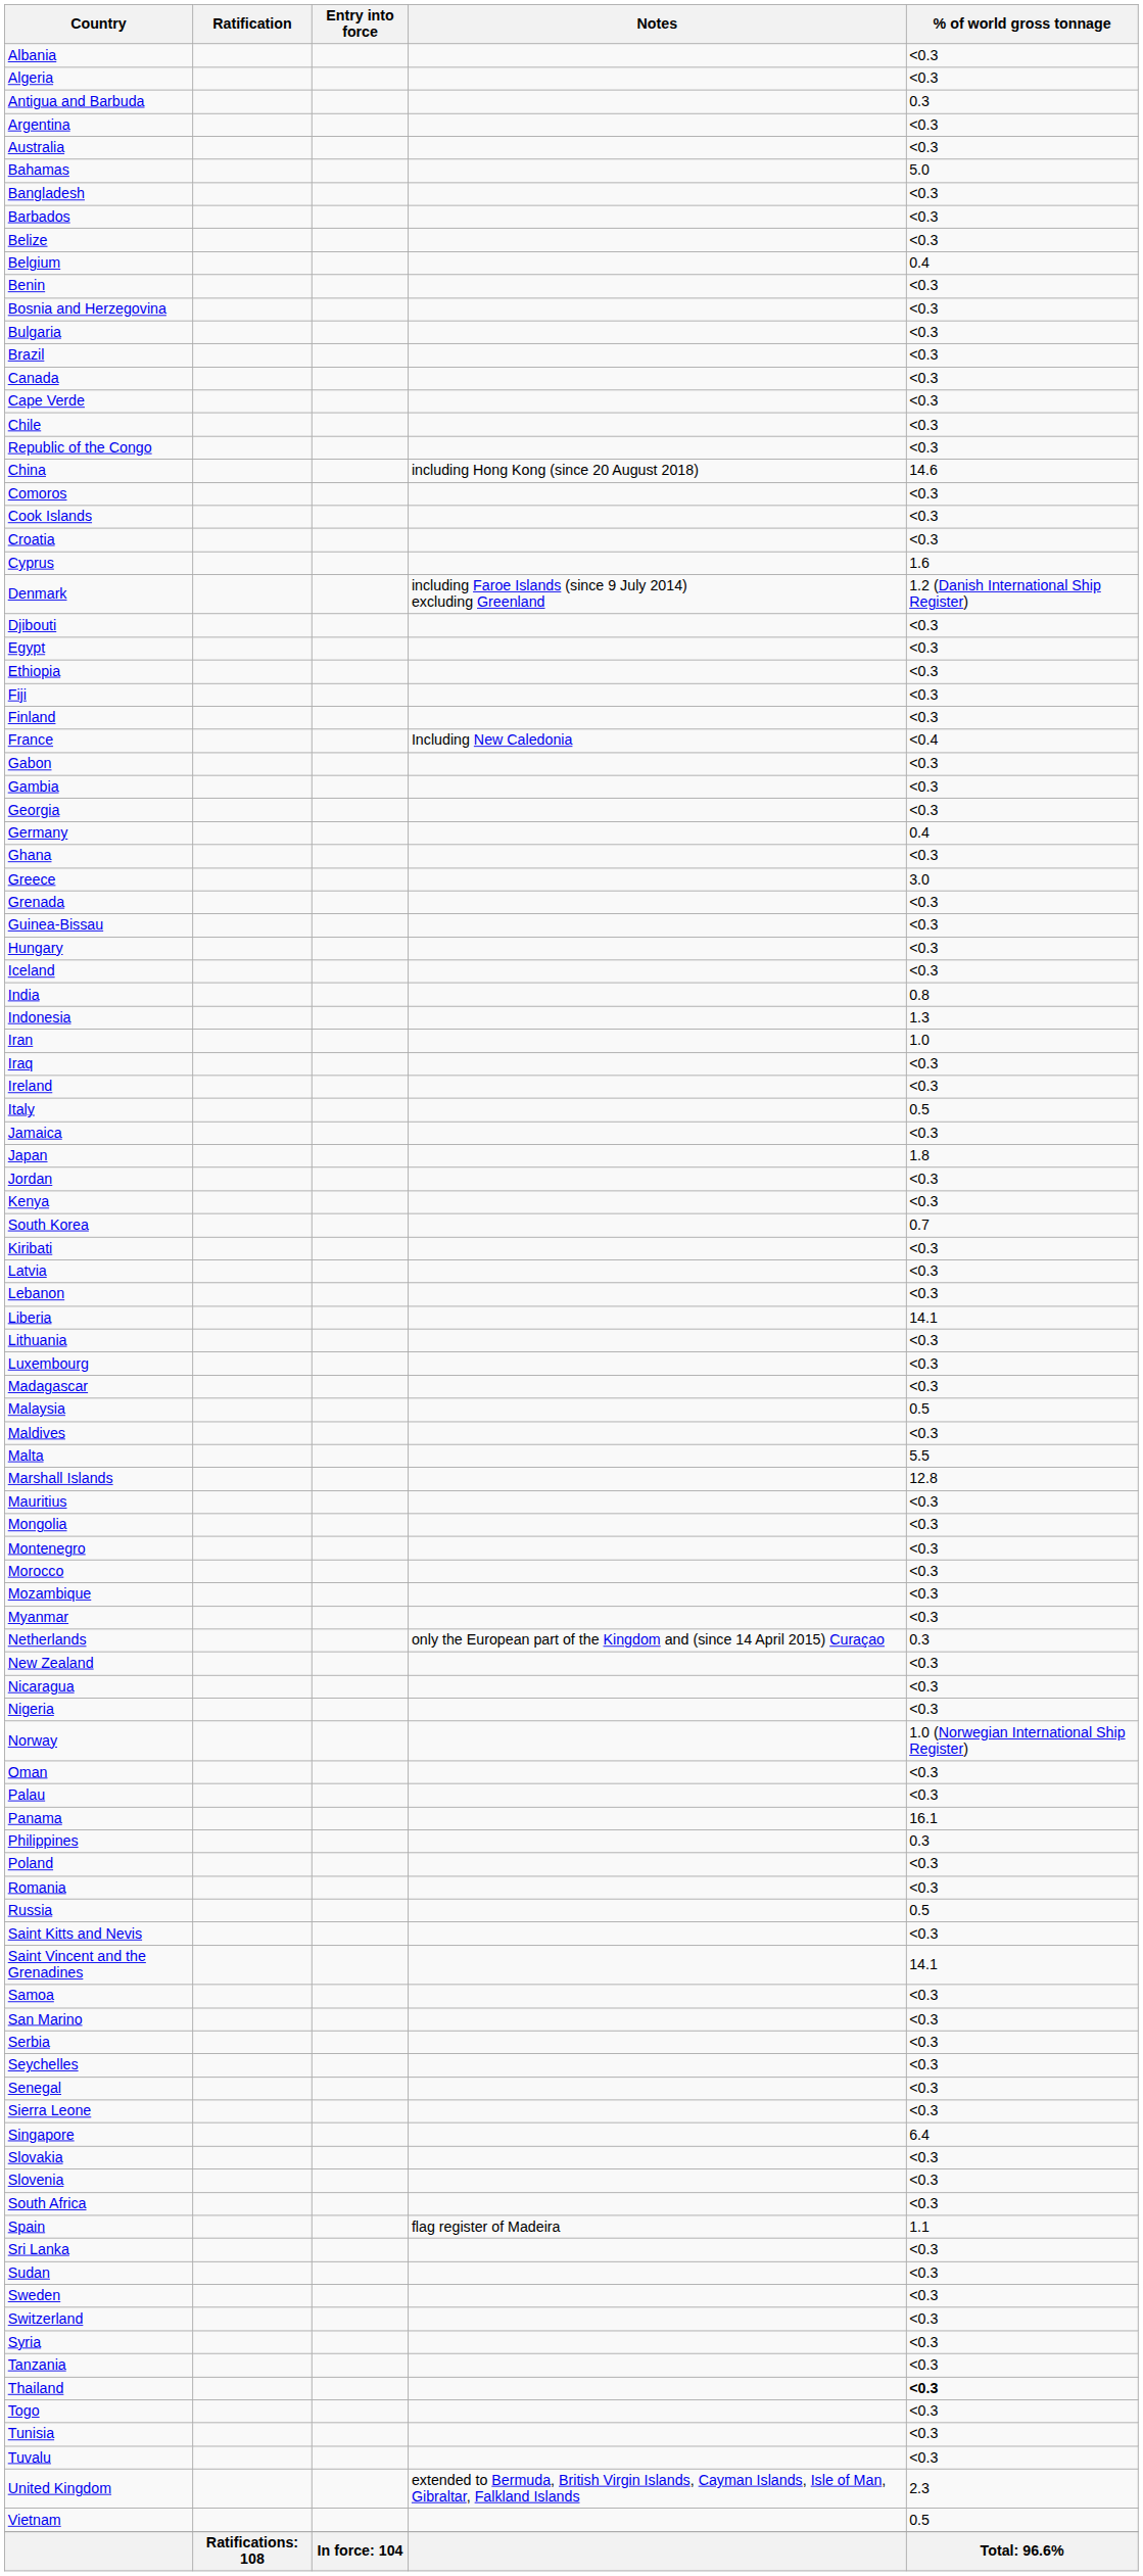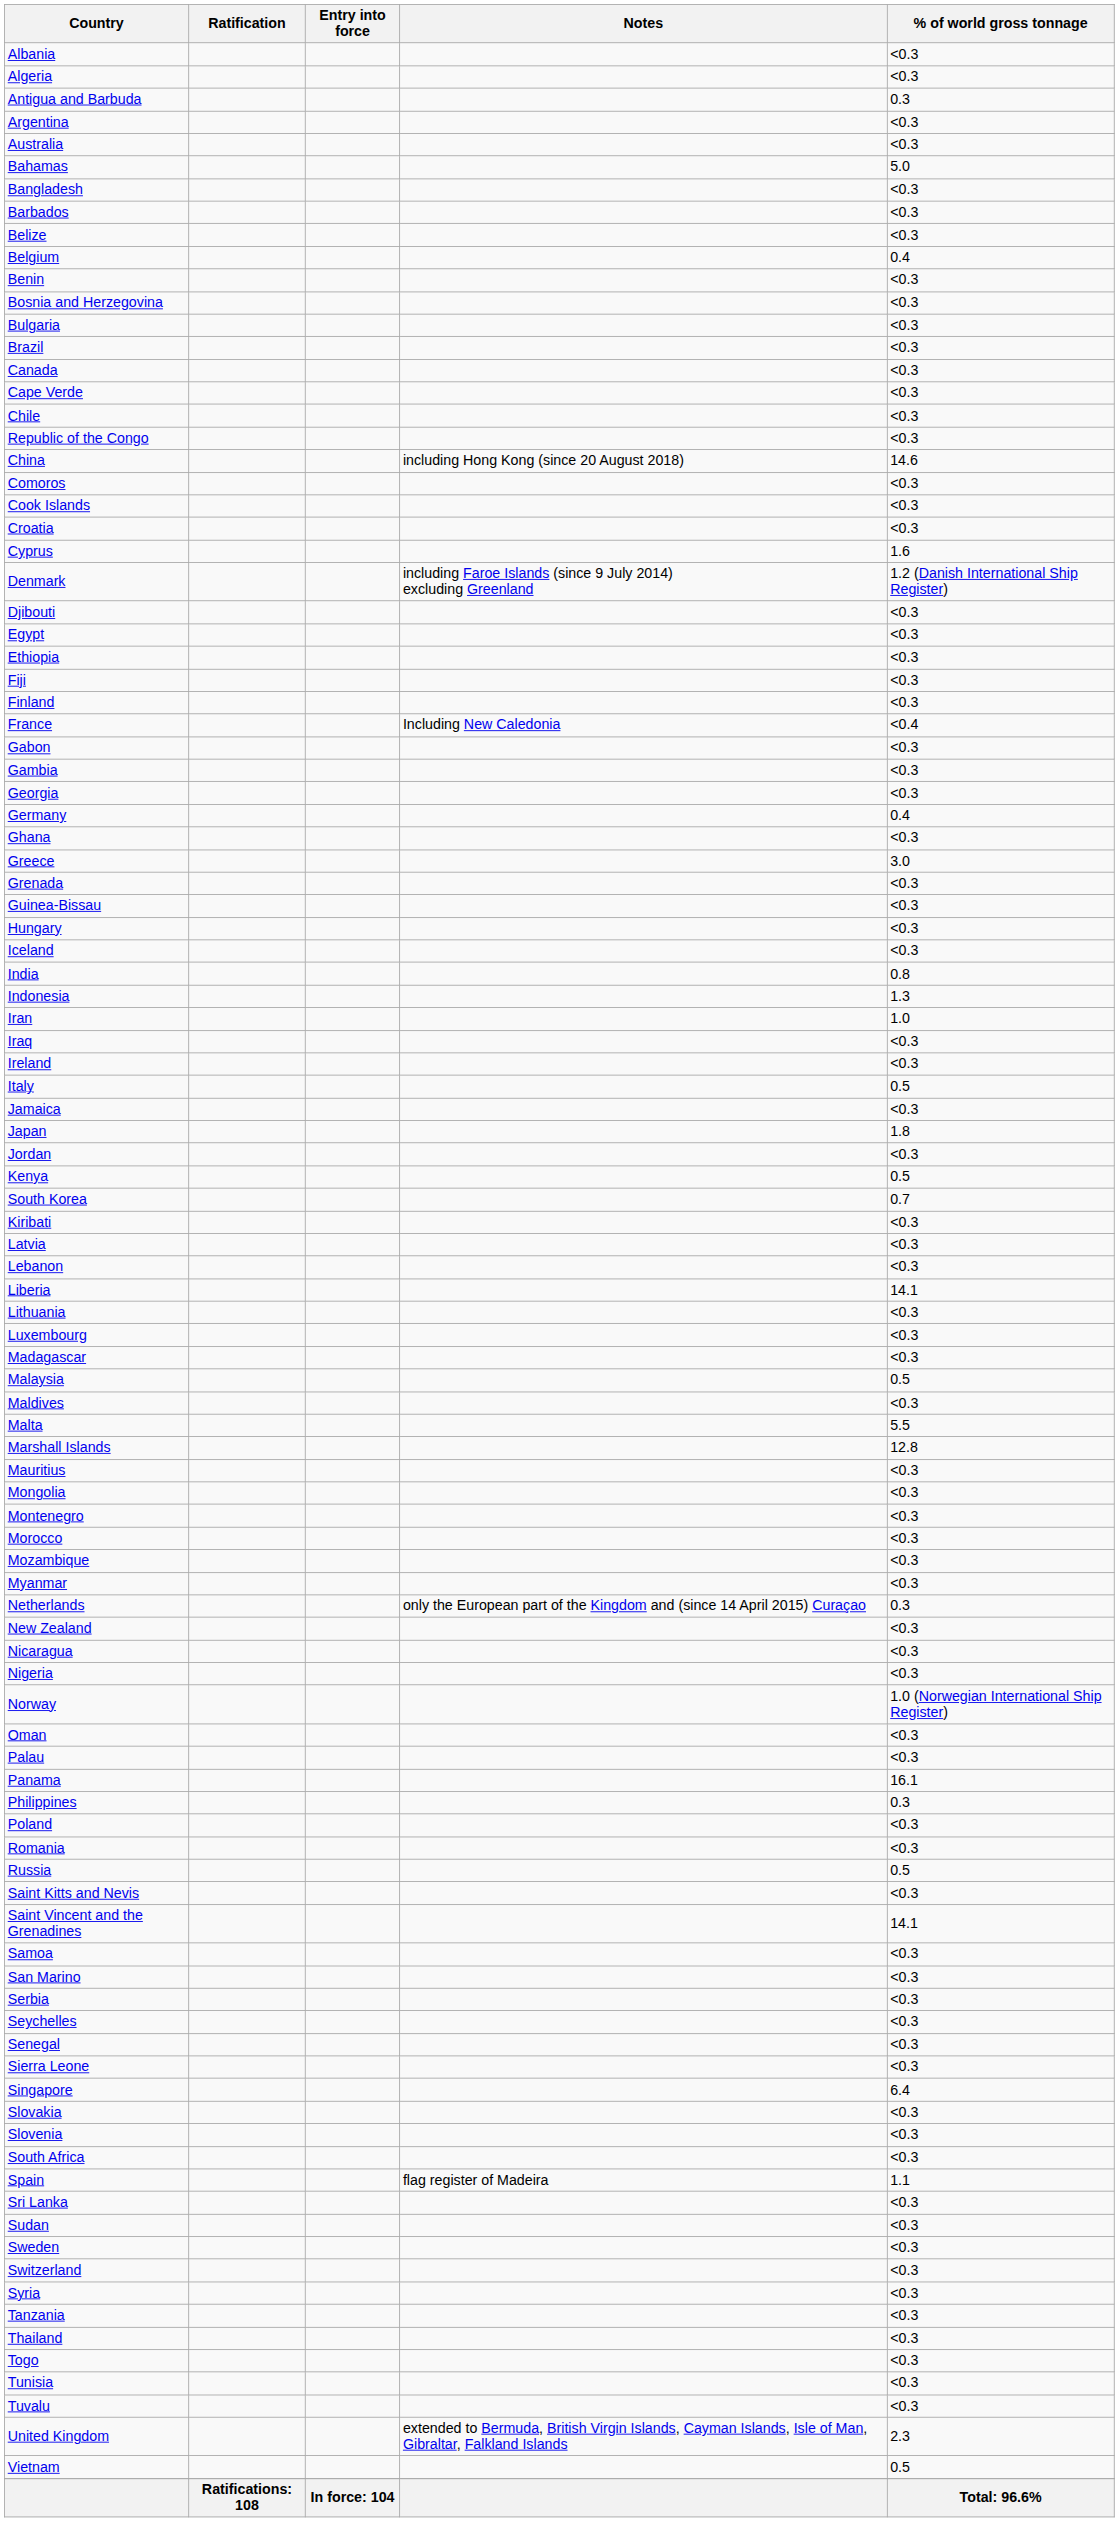Kenya | % of world gross tonnage: <0.3 -> 0.5
Thailand | % of world gross tonnage: bold -> normal
